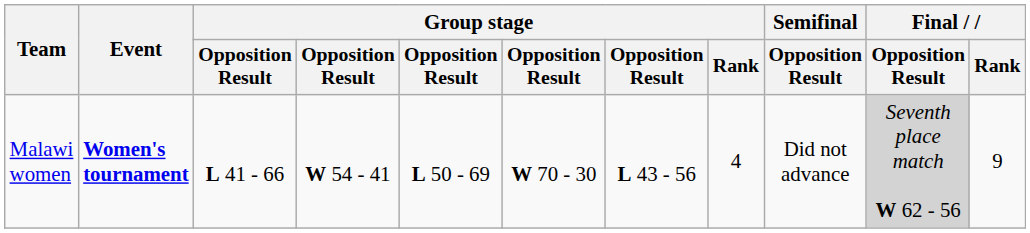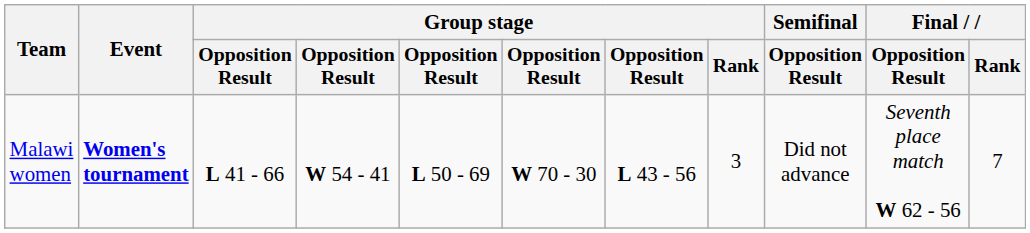Malawi women | Group stage / Rank: 4 -> 3
Malawi women | Final / Opposition Result: lightgrey background -> no background
Malawi women | Final / Rank: 9 -> 7
